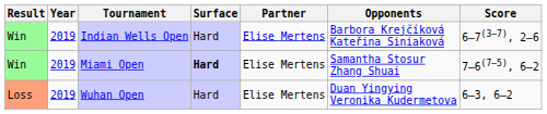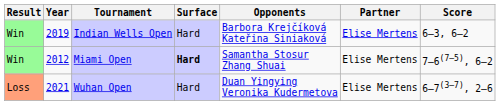columns swapped: Partner <-> Opponents
Indian Wells Open | Score: 6–7(3–7), 2–6 -> 6–3, 6–2
Miami Open | Year: 2019 -> 2012
Wuhan Open | Year: 2019 -> 2021
Wuhan Open | Score: 6–3, 6–2 -> 6–7(3–7), 2–6
